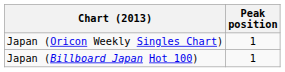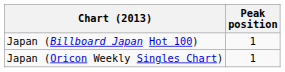rows swapped: Japan (Oricon Weekly Singles Chart) <-> Japan (Billboard Japan Hot 100)
